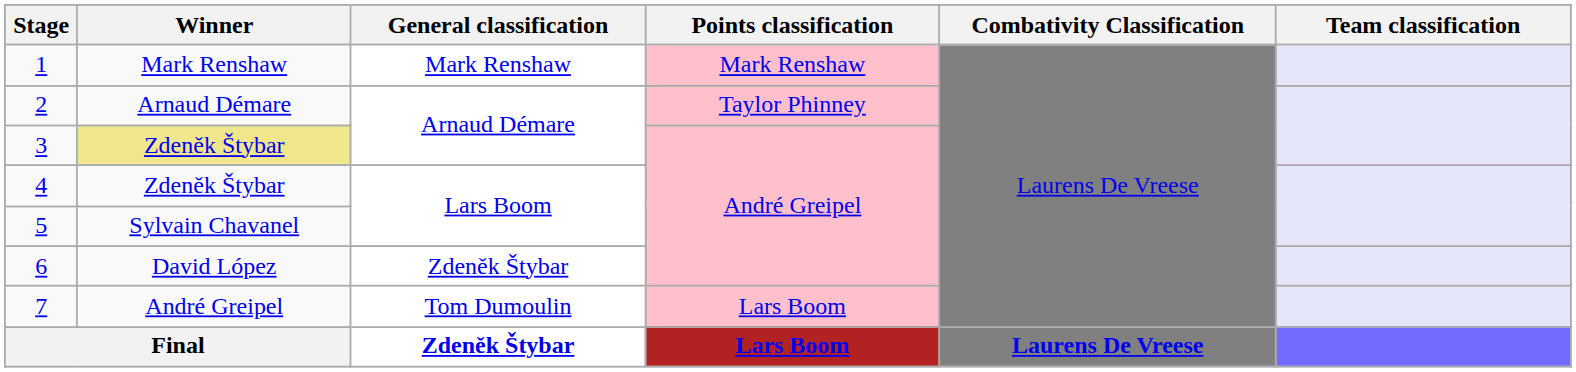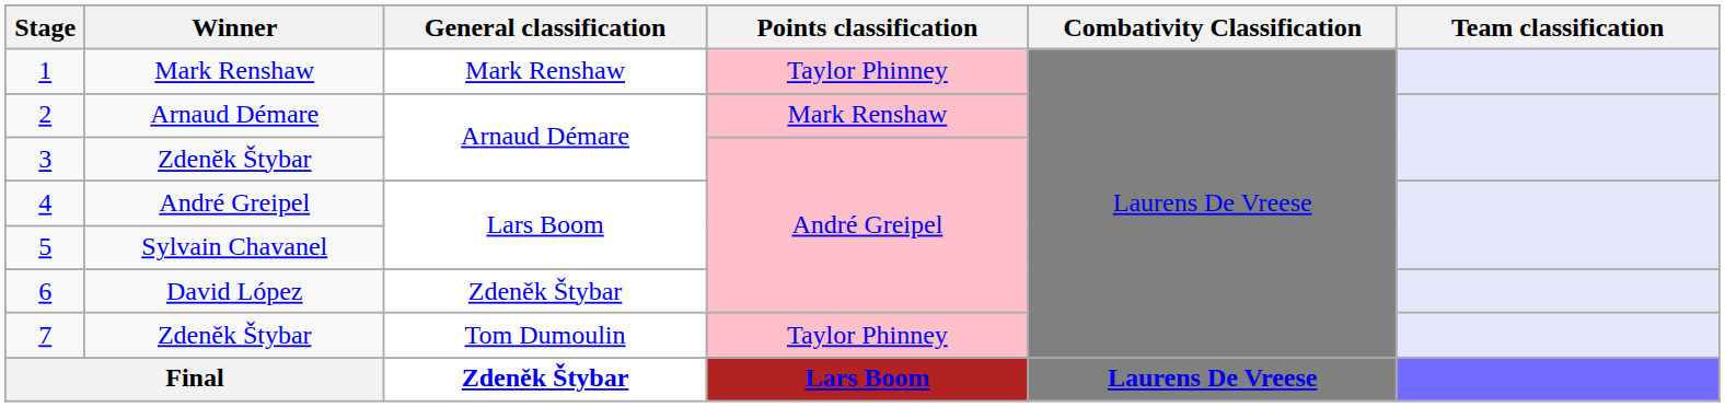1 | Points classification: Mark Renshaw -> Taylor Phinney
2 | Points classification: Taylor Phinney -> Mark Renshaw
3 | Winner: khaki background -> no background
4 | Winner: Zdeněk Štybar -> André Greipel
7 | Winner: André Greipel -> Zdeněk Štybar
7 | Points classification: Lars Boom -> Taylor Phinney
